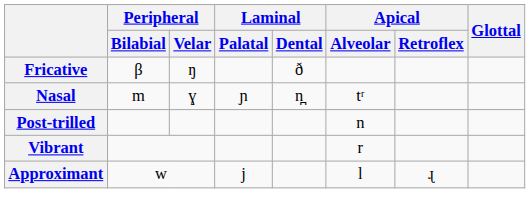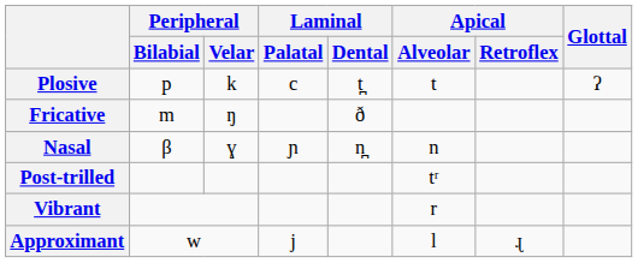+ row: Plosive | p | k | c | t̪ | t | ʔ
Fricative | Peripheral / Bilabial: β -> m
Nasal | Peripheral / Bilabial: m -> β
Nasal | Apical / Alveolar: tʳ -> n
Post-trilled | Apical / Alveolar: n -> tʳ
